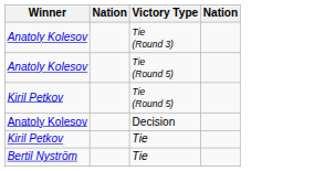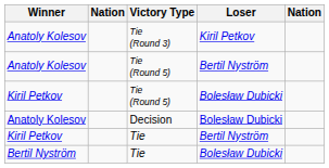+ column: Loser | Kiril Petkov | Bertil Nyström | Bolesław Dubicki | Bolesław Dubicki | Bertil Nyström | Bolesław Dubicki
